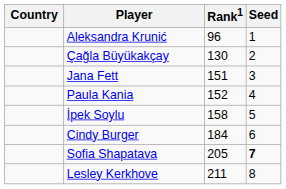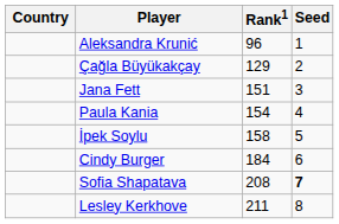Çağla Büyükakçay | Rank1: 130 -> 129
Paula Kania | Rank1: 152 -> 154
Sofia Shapatava | Rank1: 205 -> 208
